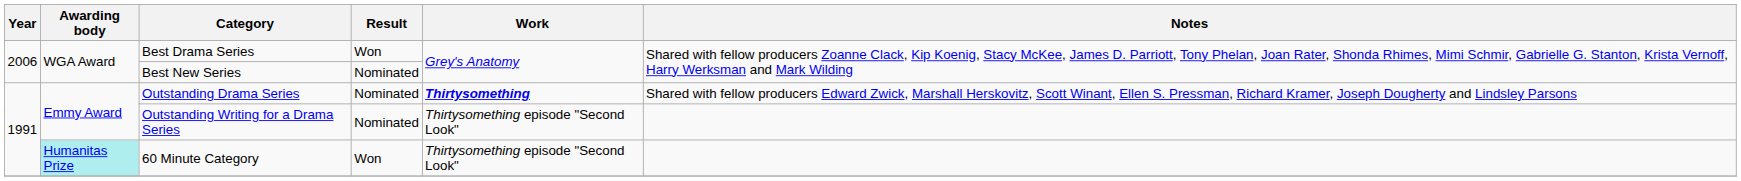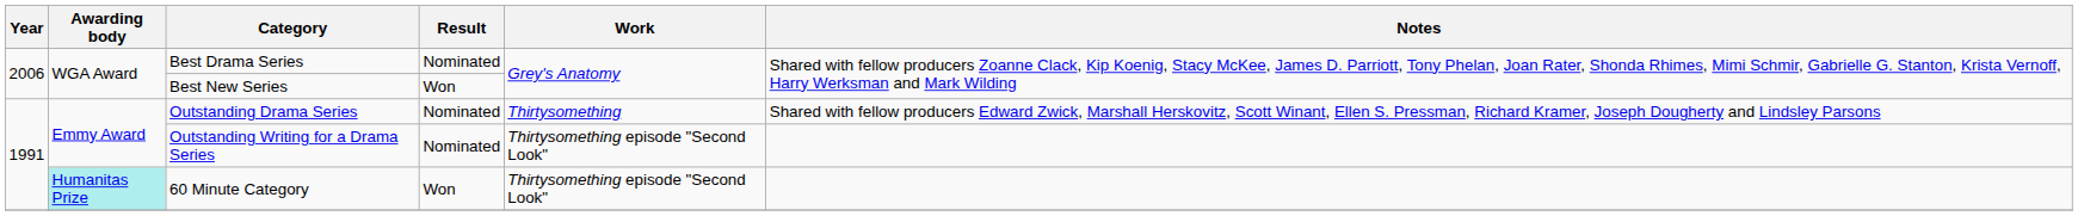Best Drama Series | Result: Won -> Nominated
Best New Series | Result: Nominated -> Won
Outstanding Drama Series | Work: bold -> normal
